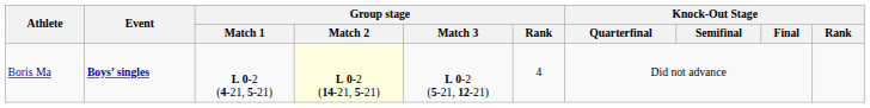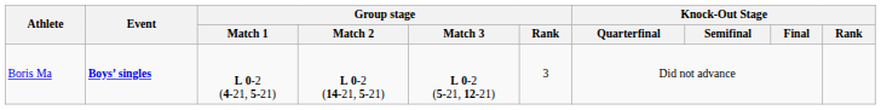Boris Ma | Group stage / Match 2: lightyellow background -> no background
Boris Ma | Group stage / Rank: 4 -> 3
